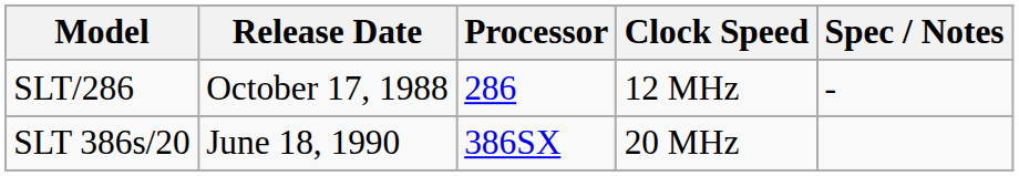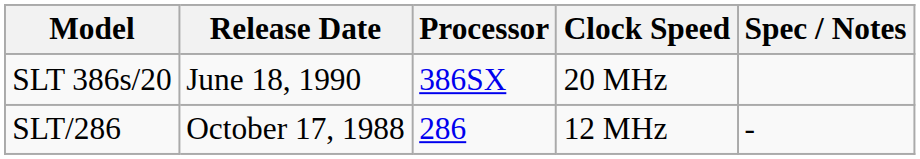rows swapped: SLT/286 <-> SLT 386s/20
